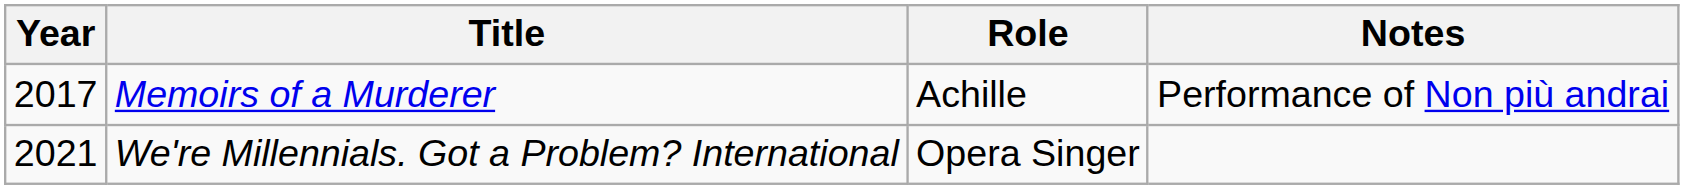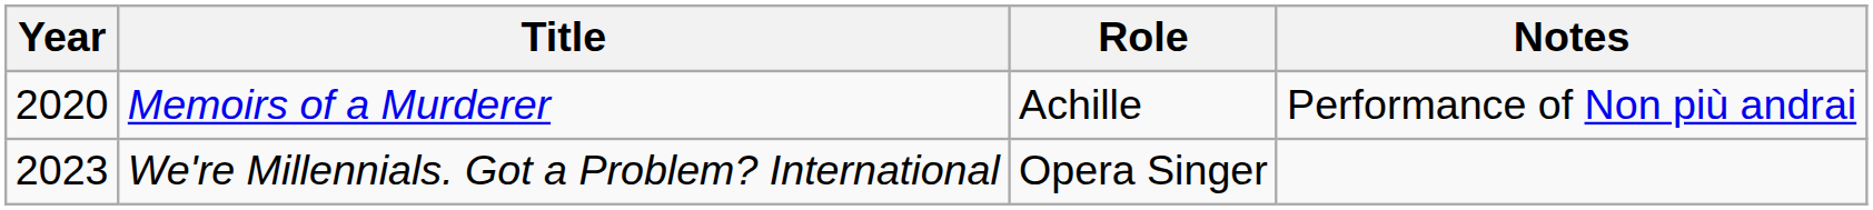Memoirs of a Murderer | Year: 2017 -> 2020
We're Millennials. Got a Problem? International | Year: 2021 -> 2023
